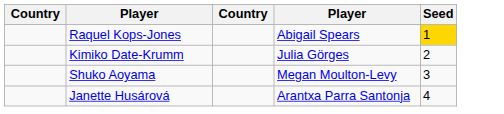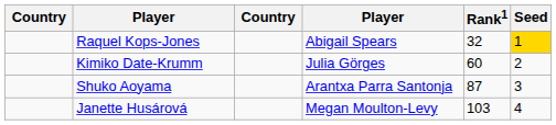+ column: Rank1 | 32 | 60 | 87 | 103
Shuko Aoyama | column 4: Megan Moulton-Levy -> Arantxa Parra Santonja
Janette Husárová | column 4: Arantxa Parra Santonja -> Megan Moulton-Levy
